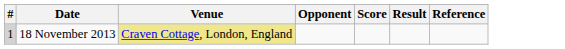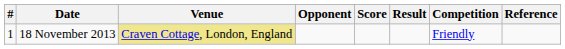+ column: Competition | Friendly
18 November 2013 | #: lightgrey background -> no background
